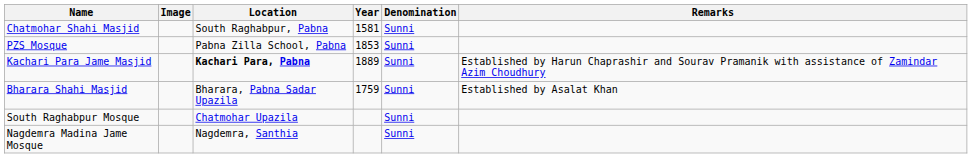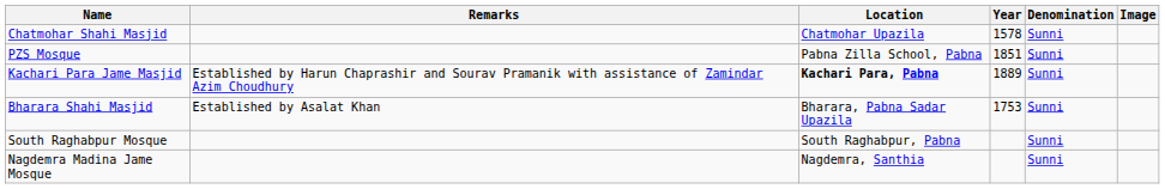columns swapped: Image <-> Remarks
Chatmohar Shahi Masjid | Location: South Raghabpur, Pabna -> Chatmohar Upazila
Chatmohar Shahi Masjid | Year: 1581 -> 1578
PZS Mosque | Year: 1853 -> 1851
Bharara Shahi Masjid | Year: 1759 -> 1753
South Raghabpur Mosque | Location: Chatmohar Upazila -> South Raghabpur, Pabna
